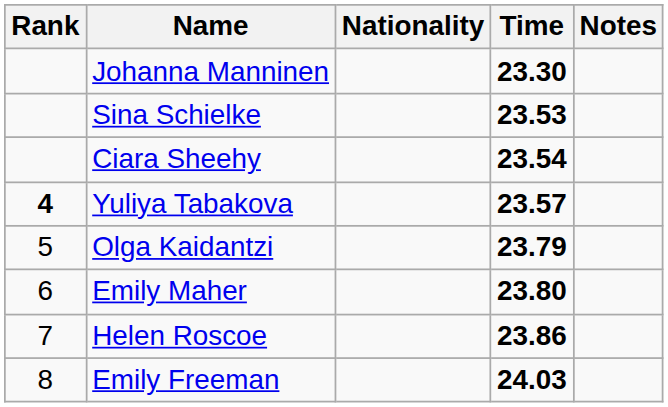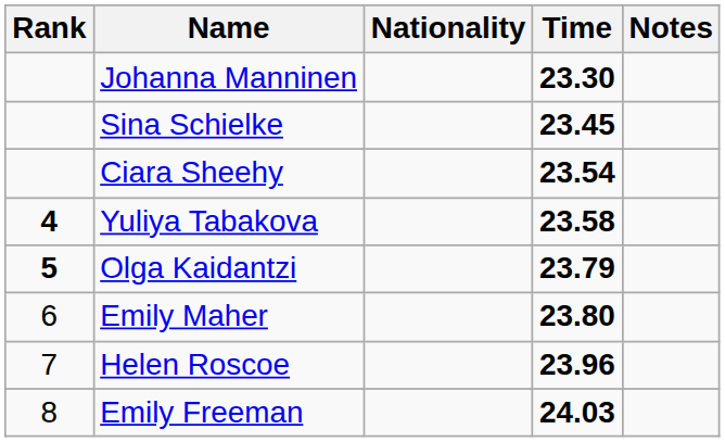Sina Schielke | Time: 23.53 -> 23.45
Yuliya Tabakova | Time: 23.57 -> 23.58
Olga Kaidantzi | Rank: normal -> bold
Helen Roscoe | Time: 23.86 -> 23.96
